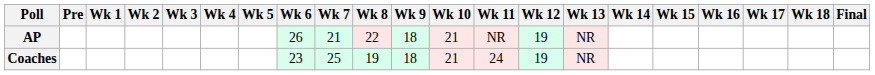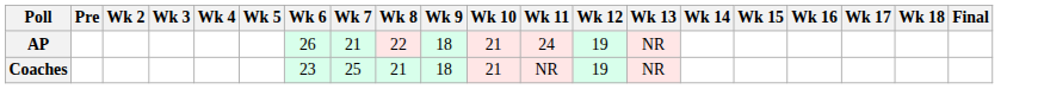- column: Wk 1
AP | Wk 11: NR -> 24
Coaches | Wk 8: 19 -> 21
Coaches | Wk 11: 24 -> NR
